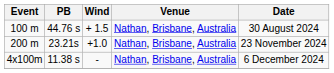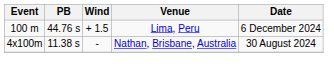100 m | Venue: Nathan, Brisbane, Australia -> Lima, Peru
100 m | Date: 30 August 2024 -> 6 December 2024
- row: 200 m | 23.21s | +1.0 | Nathan, Brisbane, Australia | 23 November 2024
4x100m | Date: 6 December 2024 -> 30 August 2024
